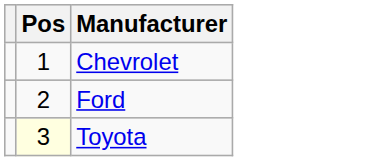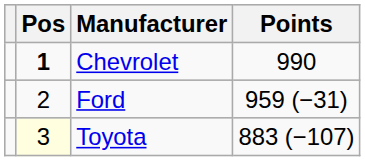+ column: Points | 990 | 959 (−31) | 883 (−107)
Chevrolet | Pos: normal -> bold
